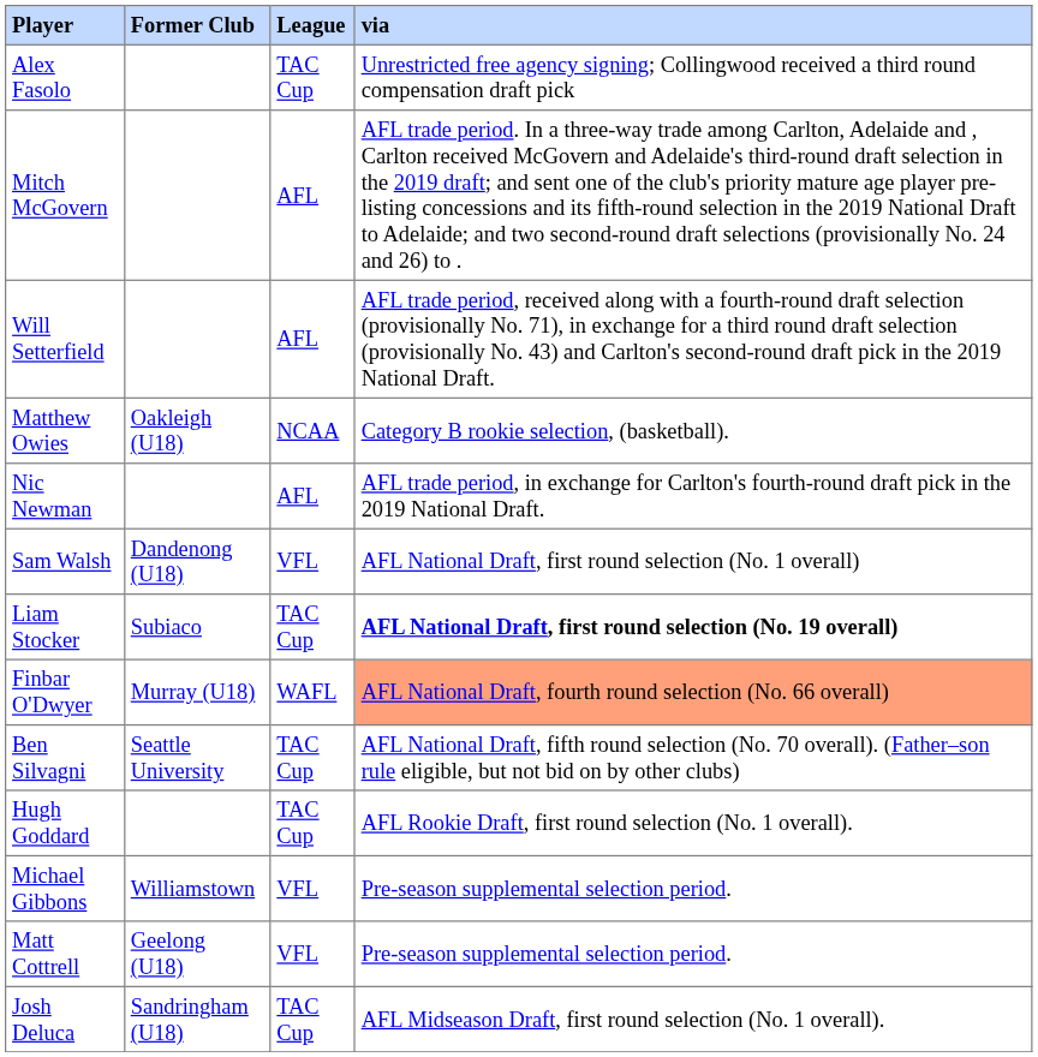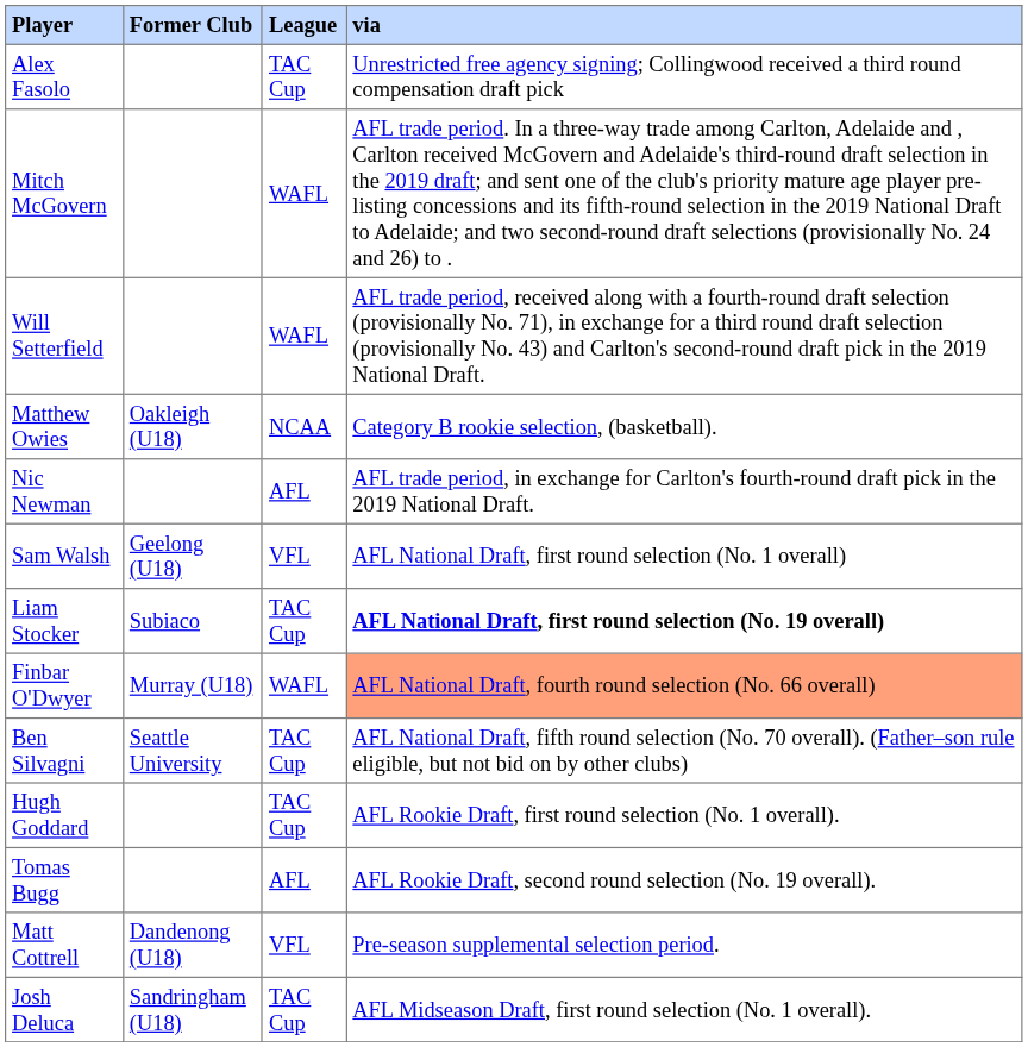Mitch McGovern | League: AFL -> WAFL
Will Setterfield | League: AFL -> WAFL
Sam Walsh | Former Club: Dandenong (U18) -> Geelong (U18)
+ row: Tomas Bugg | AFL | AFL Rookie Draft, second round selection (No. 19 overall).
- row: Michael Gibbons | Williamstown | VFL | Pre-season supplemental selection period.
Matt Cottrell | Former Club: Geelong (U18) -> Dandenong (U18)
